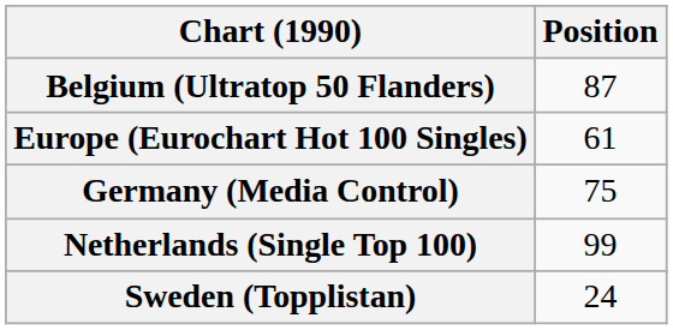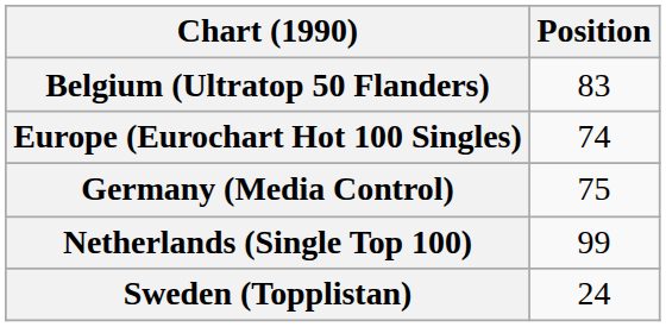Belgium (Ultratop 50 Flanders) | Position: 87 -> 83
Europe (Eurochart Hot 100 Singles) | Position: 61 -> 74
